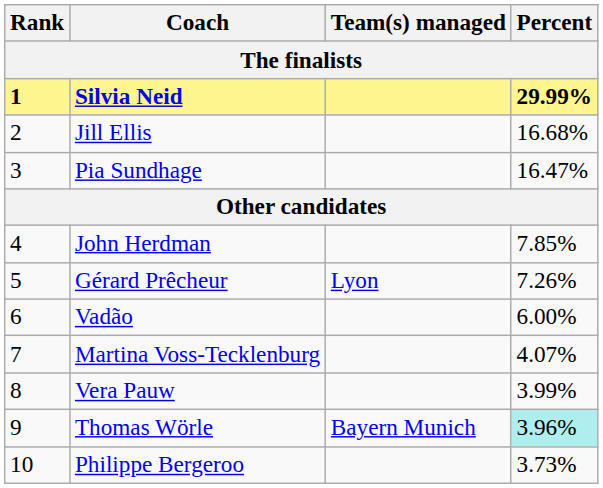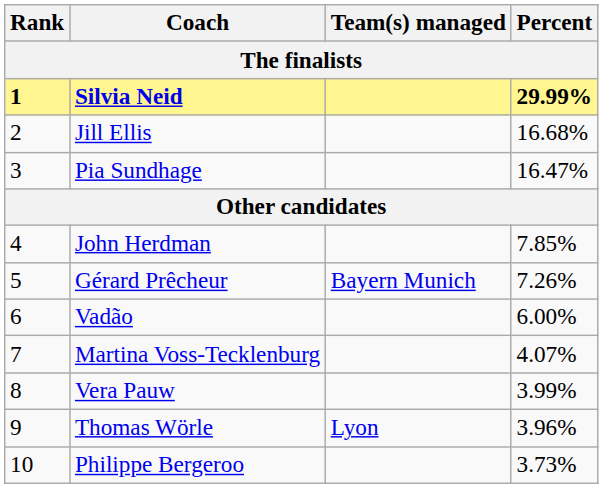Gérard Prêcheur | Team(s) managed: Lyon -> Bayern Munich
Thomas Wörle | Team(s) managed: Bayern Munich -> Lyon
Thomas Wörle | Percent: paleturquoise background -> no background
